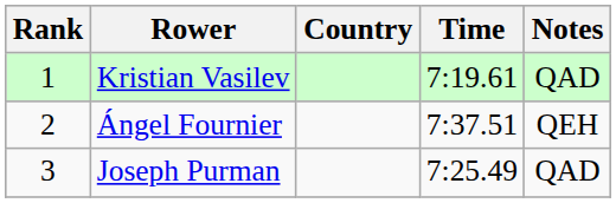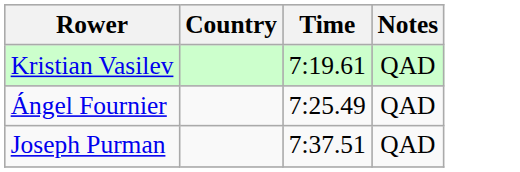- column: Rank | 1 | 2 | 3
Ángel Fournier | Time: 7:37.51 -> 7:25.49
Ángel Fournier | Notes: QEH -> QAD
Joseph Purman | Time: 7:25.49 -> 7:37.51
